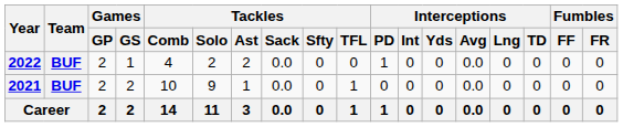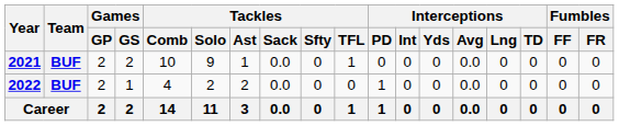rows swapped: 2021 <-> 2022
